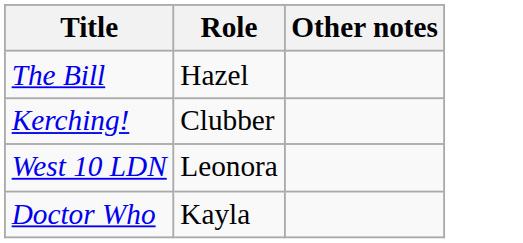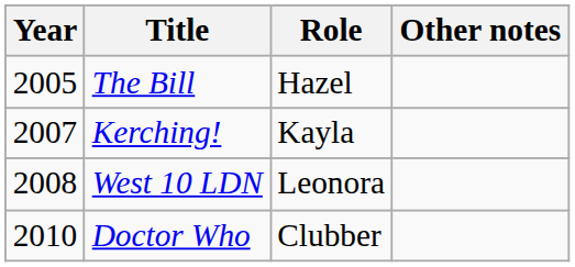+ column: Year | 2005 | 2007 | 2008 | 2010
Kerching! | Role: Clubber -> Kayla
Doctor Who | Role: Kayla -> Clubber
